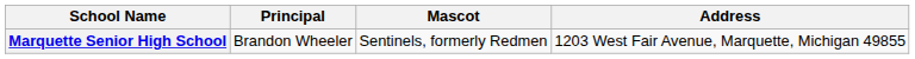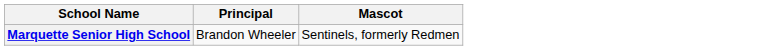- column: Address | 1203 West Fair Avenue, Marquette, Michigan 49855
